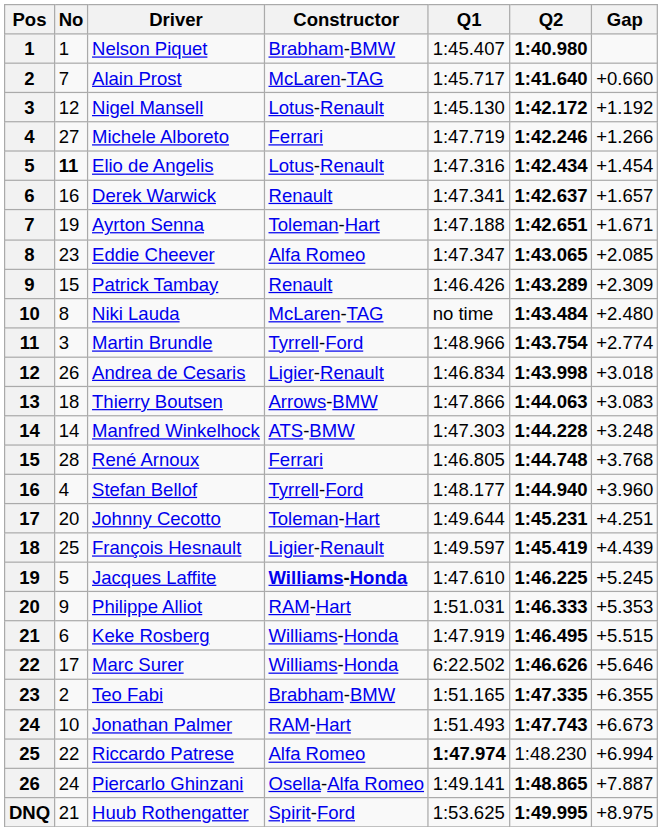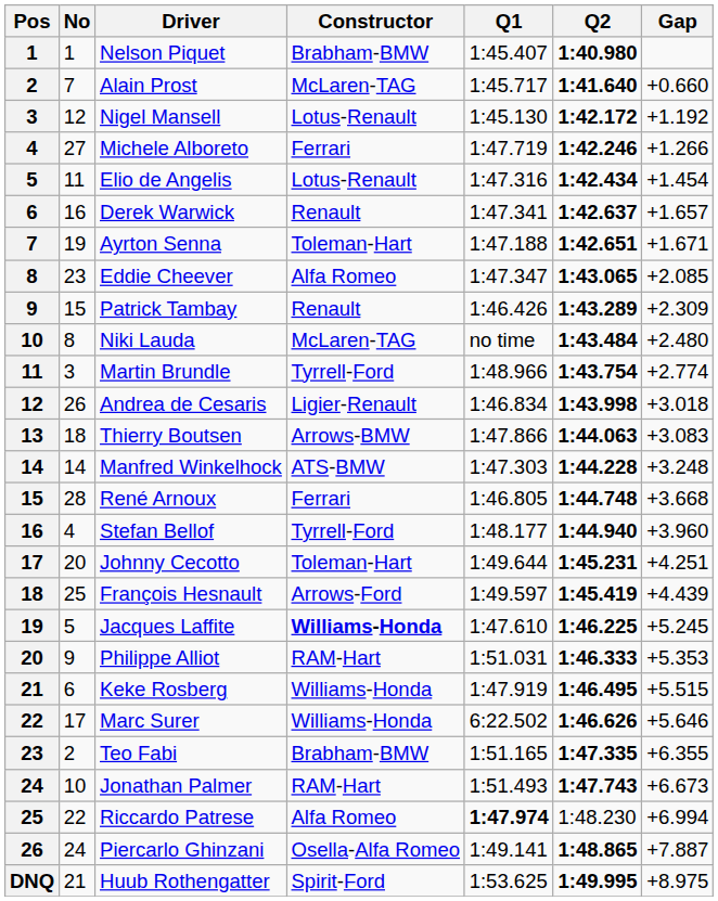Elio de Angelis | No: bold -> normal
René Arnoux | Gap: +3.768 -> +3.668
François Hesnault | Constructor: Ligier-Renault -> Arrows-Ford
